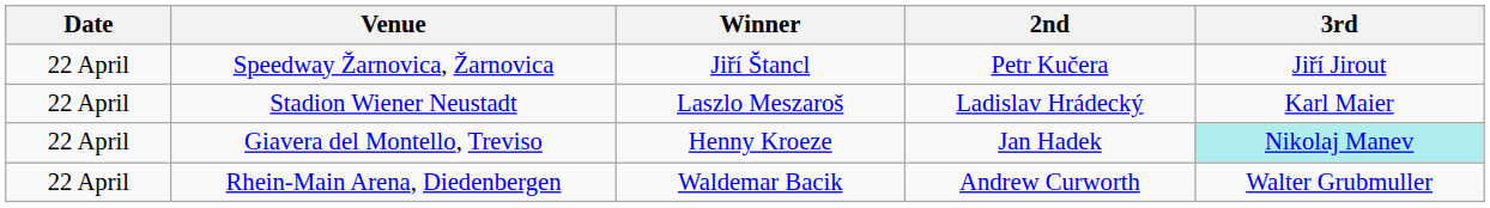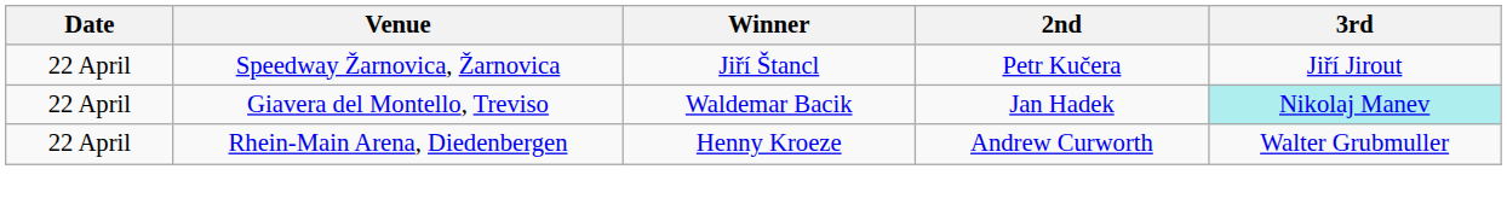- row: 22 April | Stadion Wiener Neustadt | Laszlo Meszaroš | Ladislav Hrádecký | Karl Maier
Giavera del Montello, Treviso | Winner: Henny Kroeze -> Waldemar Bacik
Rhein-Main Arena, Diedenbergen | Winner: Waldemar Bacik -> Henny Kroeze
